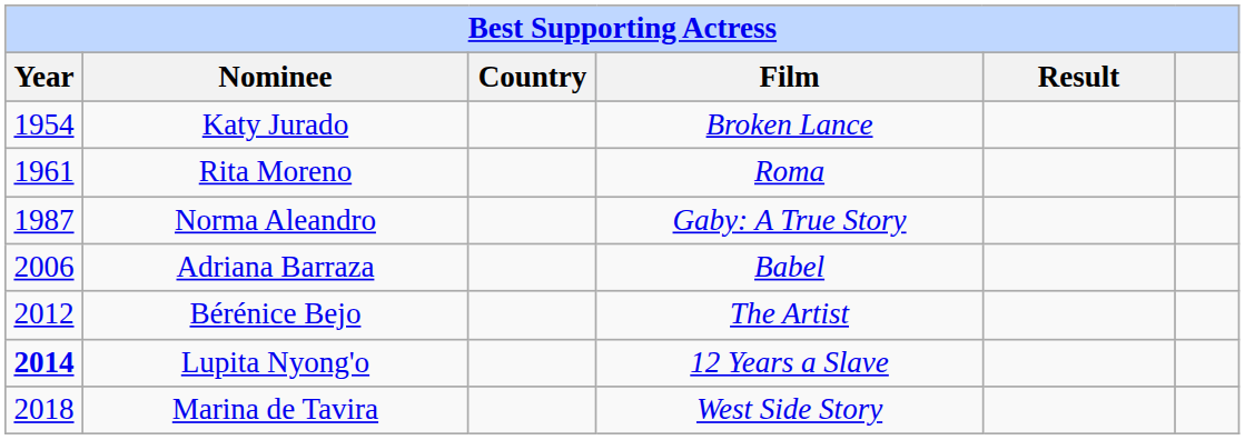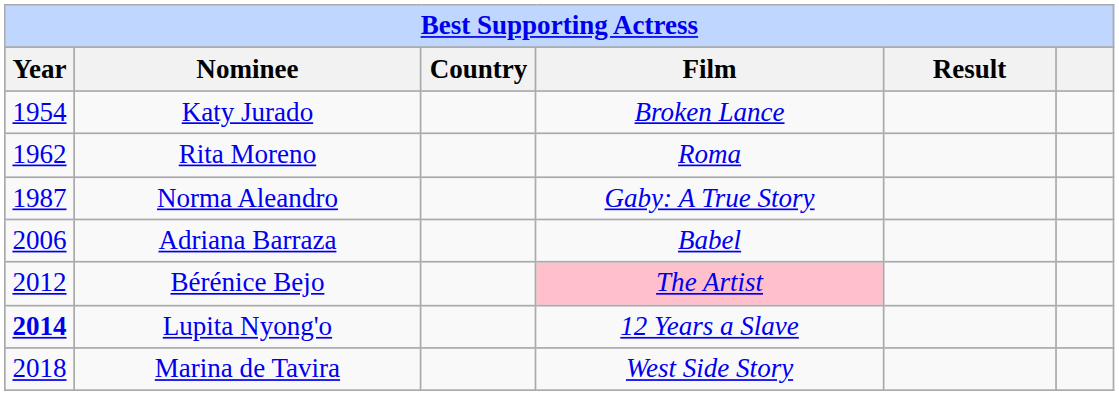Rita Moreno | Year: 1961 -> 1962
Bérénice Bejo | Film: no background -> pink background
